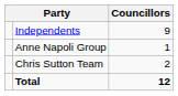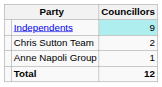Independents | Councillors: no background -> paleturquoise background
rows swapped: Chris Sutton Team <-> Anne Napoli Group
